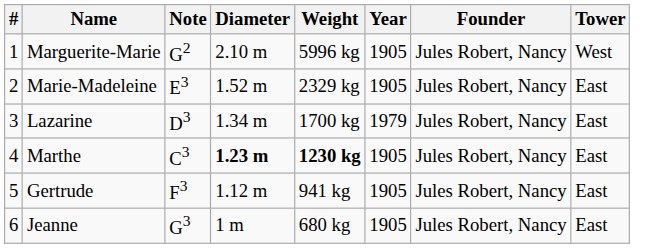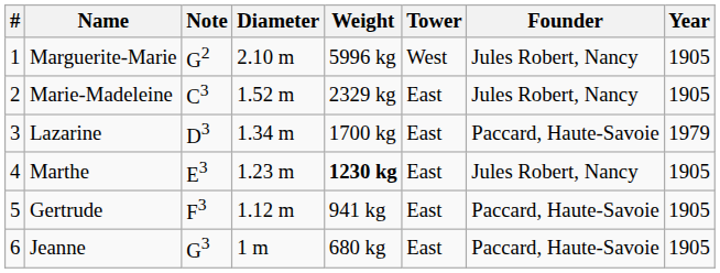columns swapped: Tower <-> Year
Marie-Madeleine | Note: E3 -> C3
Lazarine | Founder: Jules Robert, Nancy -> Paccard, Haute-Savoie
Marthe | Note: C3 -> E3
Marthe | Diameter: bold -> normal
Gertrude | Founder: Jules Robert, Nancy -> Paccard, Haute-Savoie
Jeanne | Founder: Jules Robert, Nancy -> Paccard, Haute-Savoie
